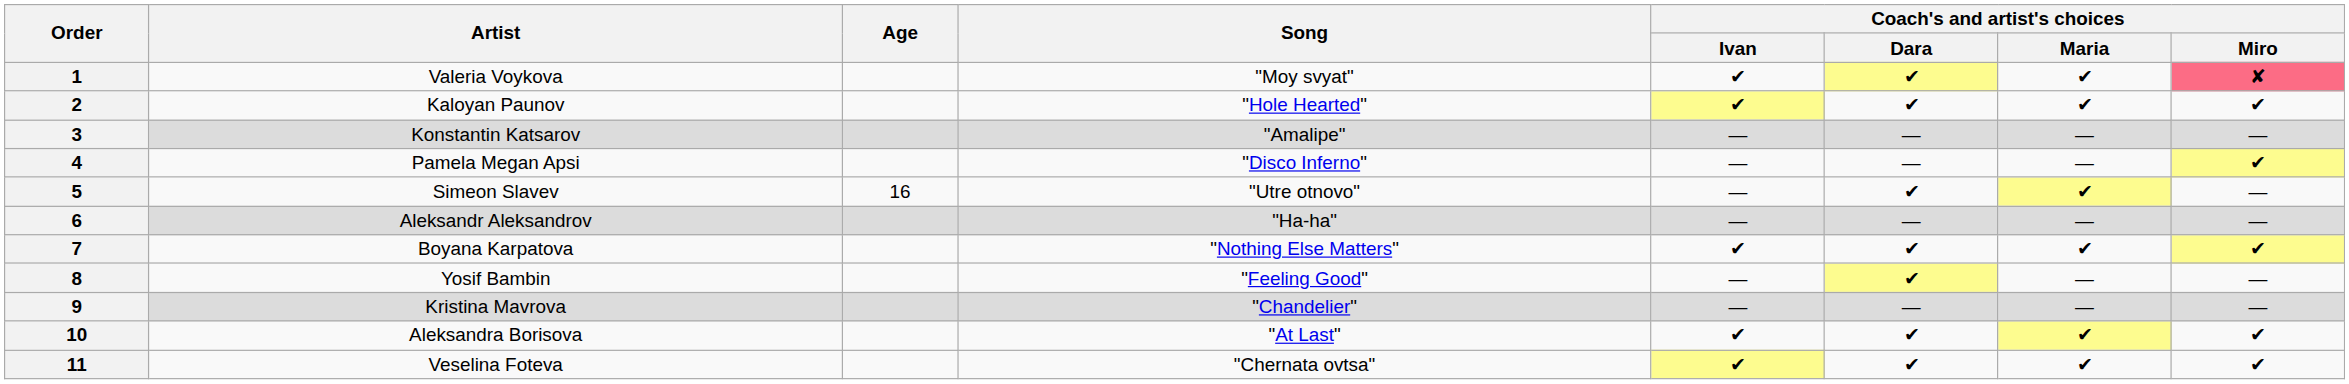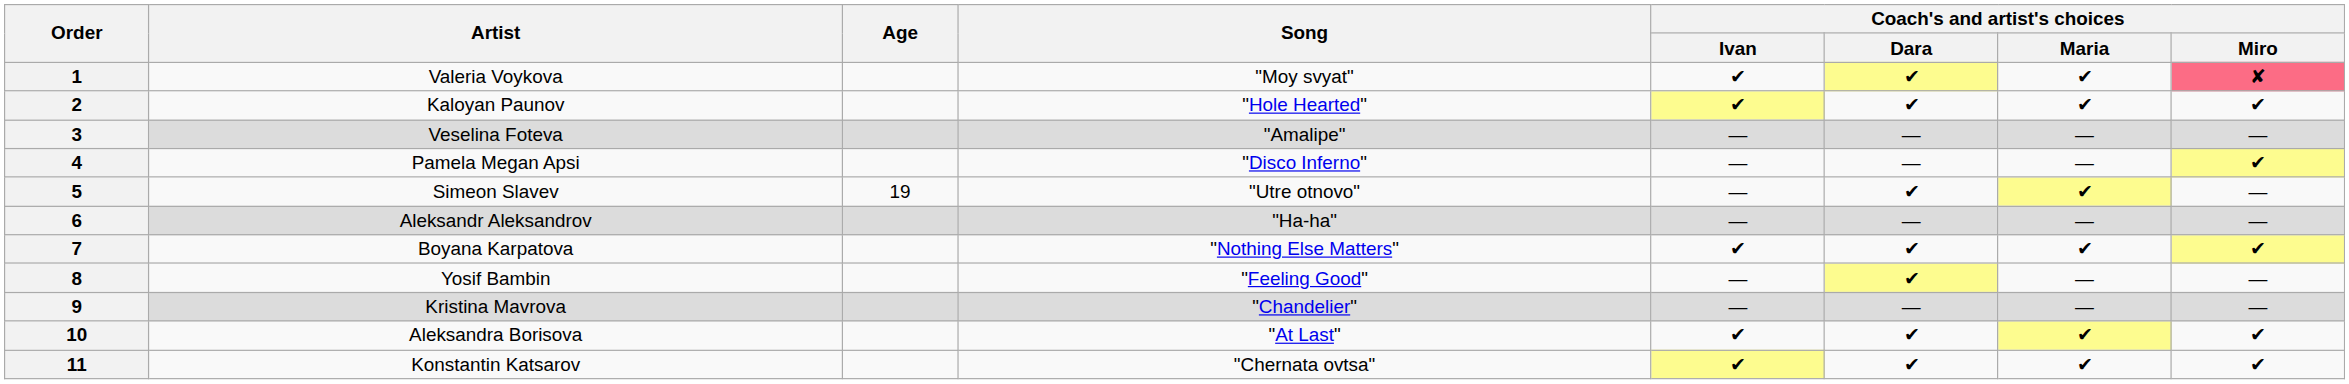3 | Artist: Konstantin Katsarov -> Veselina Foteva
5 | Age: 16 -> 19
11 | Artist: Veselina Foteva -> Konstantin Katsarov
